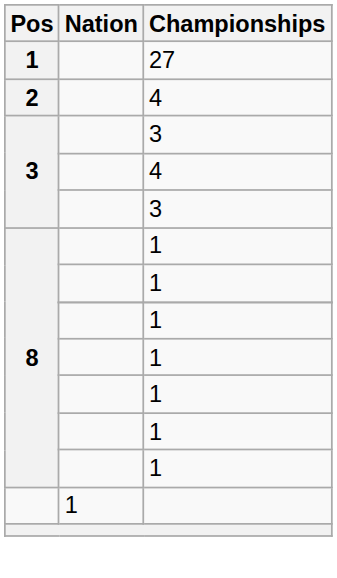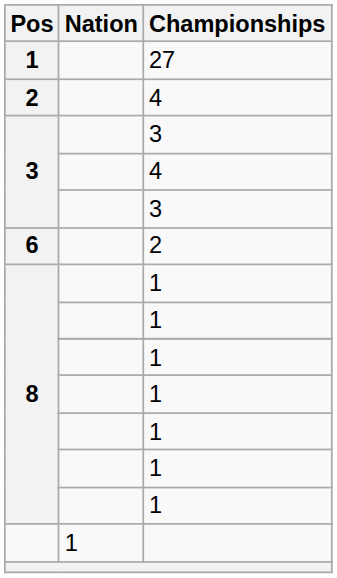+ row: 6 | 2
